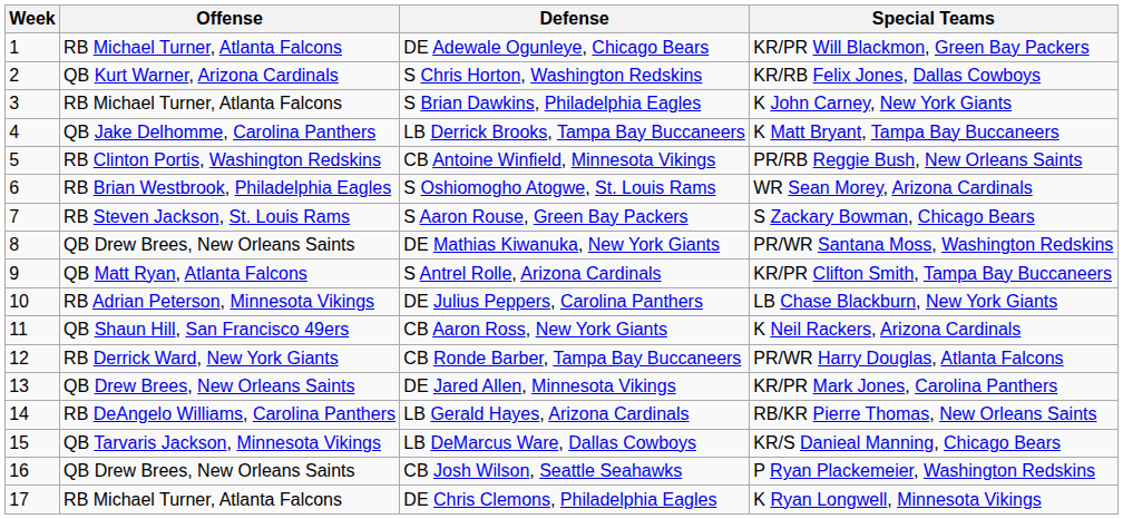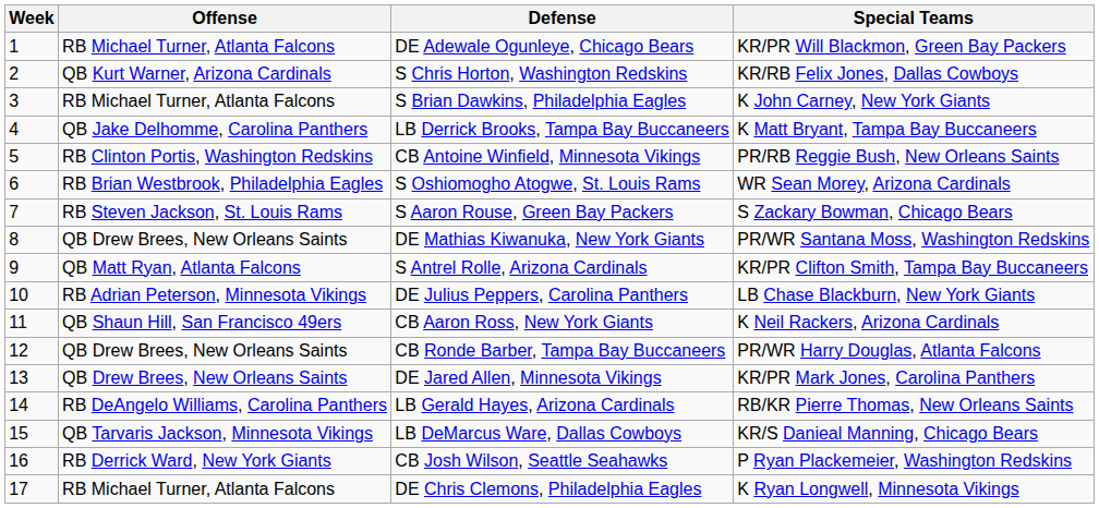CB Ronde Barber, Tampa Bay Buccaneers | Offense: RB Derrick Ward, New York Giants -> QB Drew Brees, New Orleans Saints
CB Josh Wilson, Seattle Seahawks | Offense: QB Drew Brees, New Orleans Saints -> RB Derrick Ward, New York Giants
